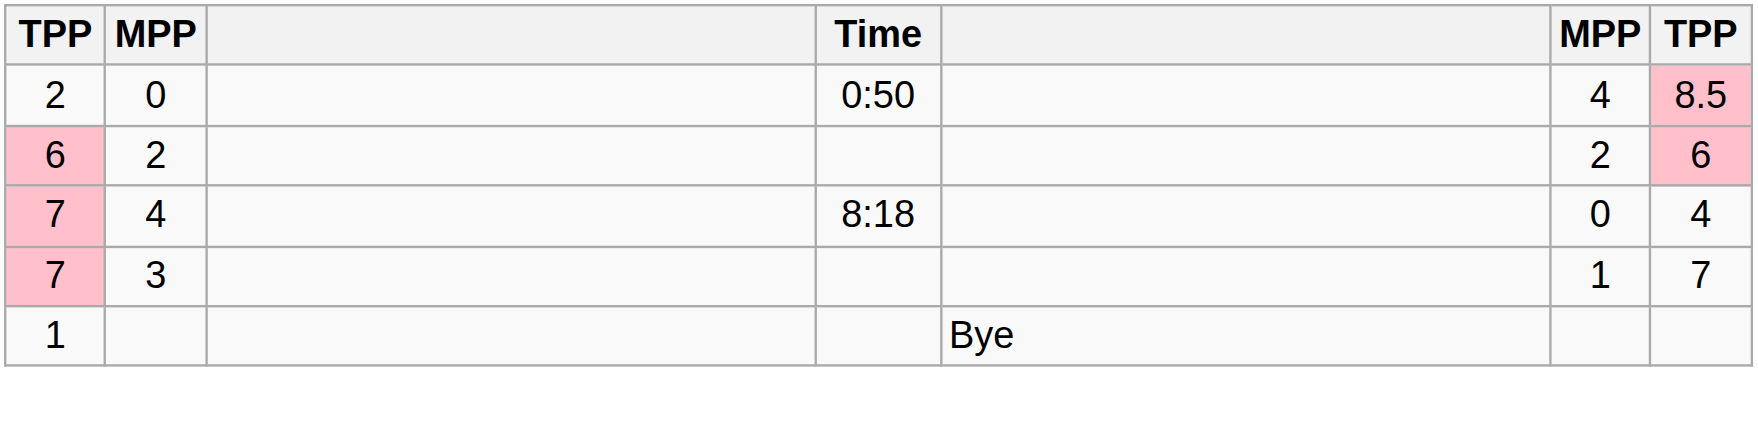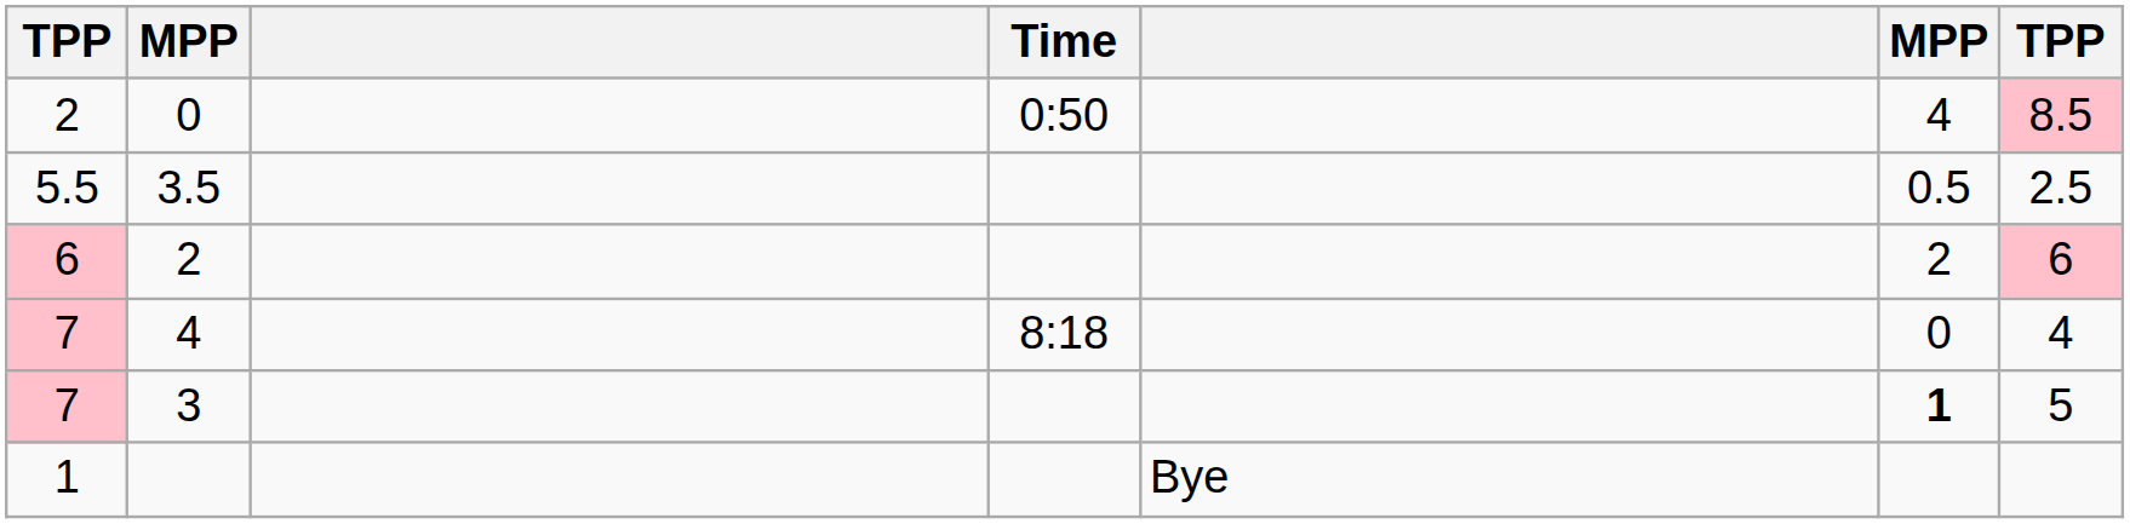+ row: 5.5 | 3.5 | 0.5 | 2.5
3 | column 6: normal -> bold
3 | column 7: 7 -> 5
